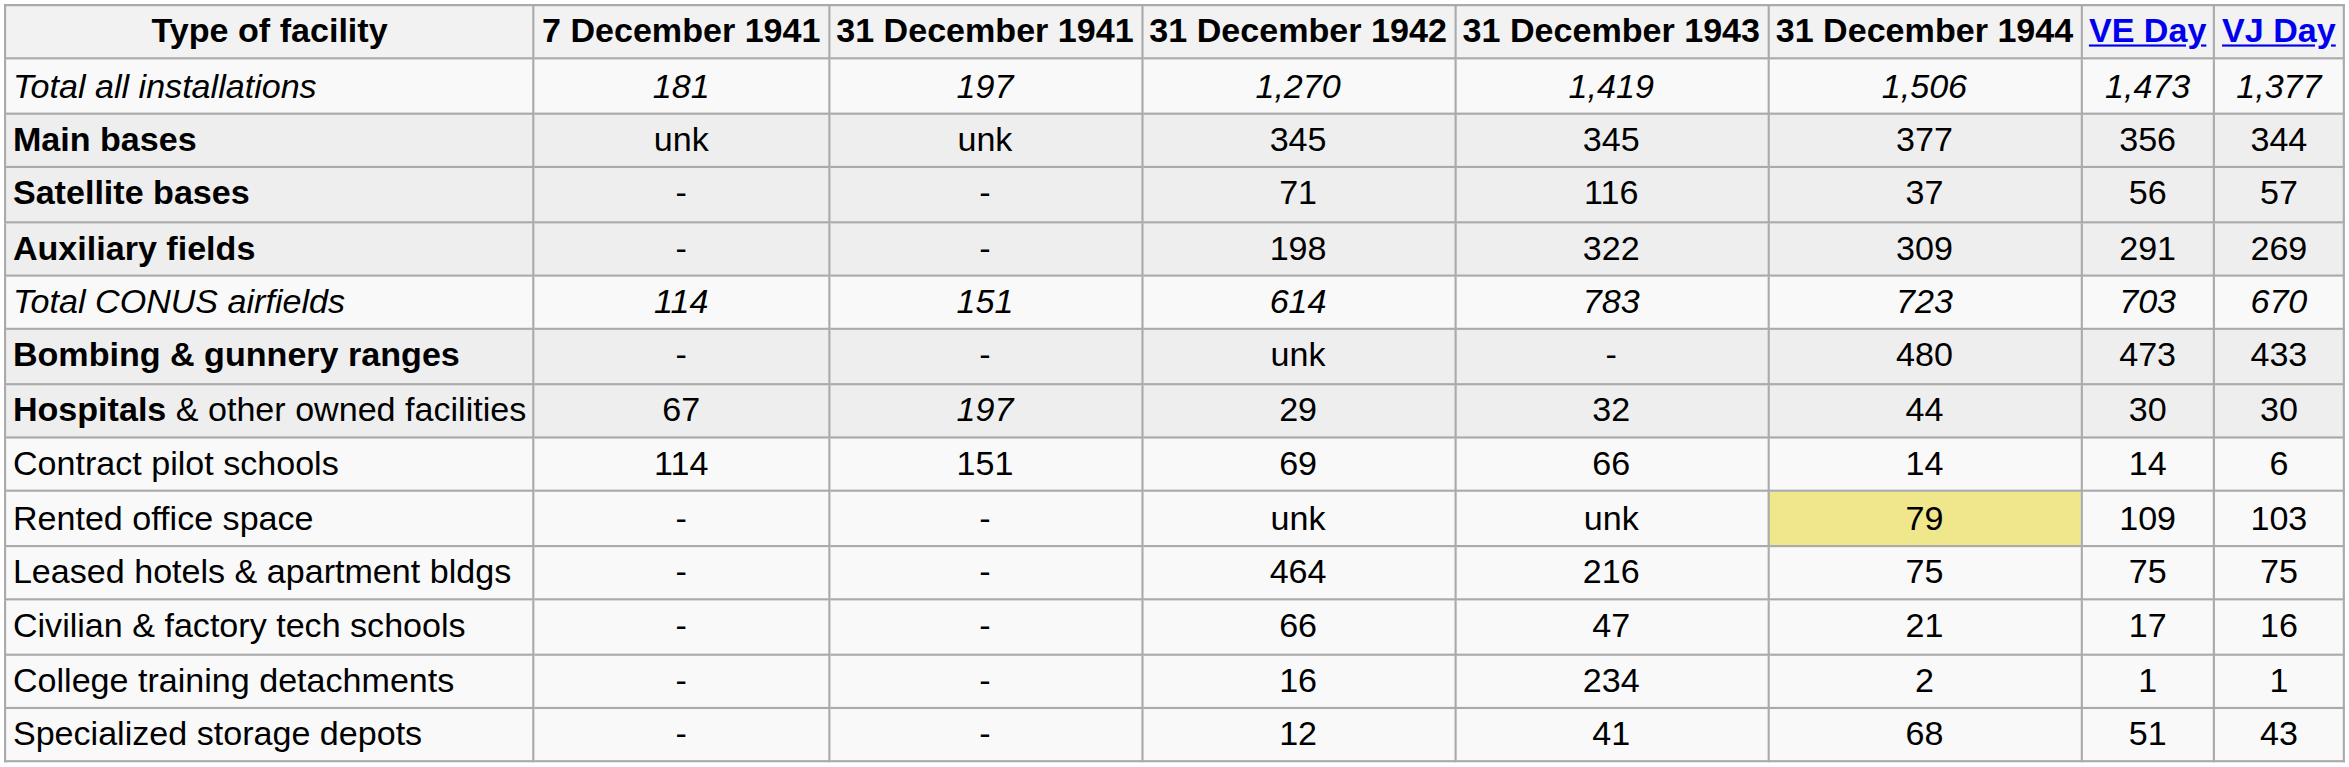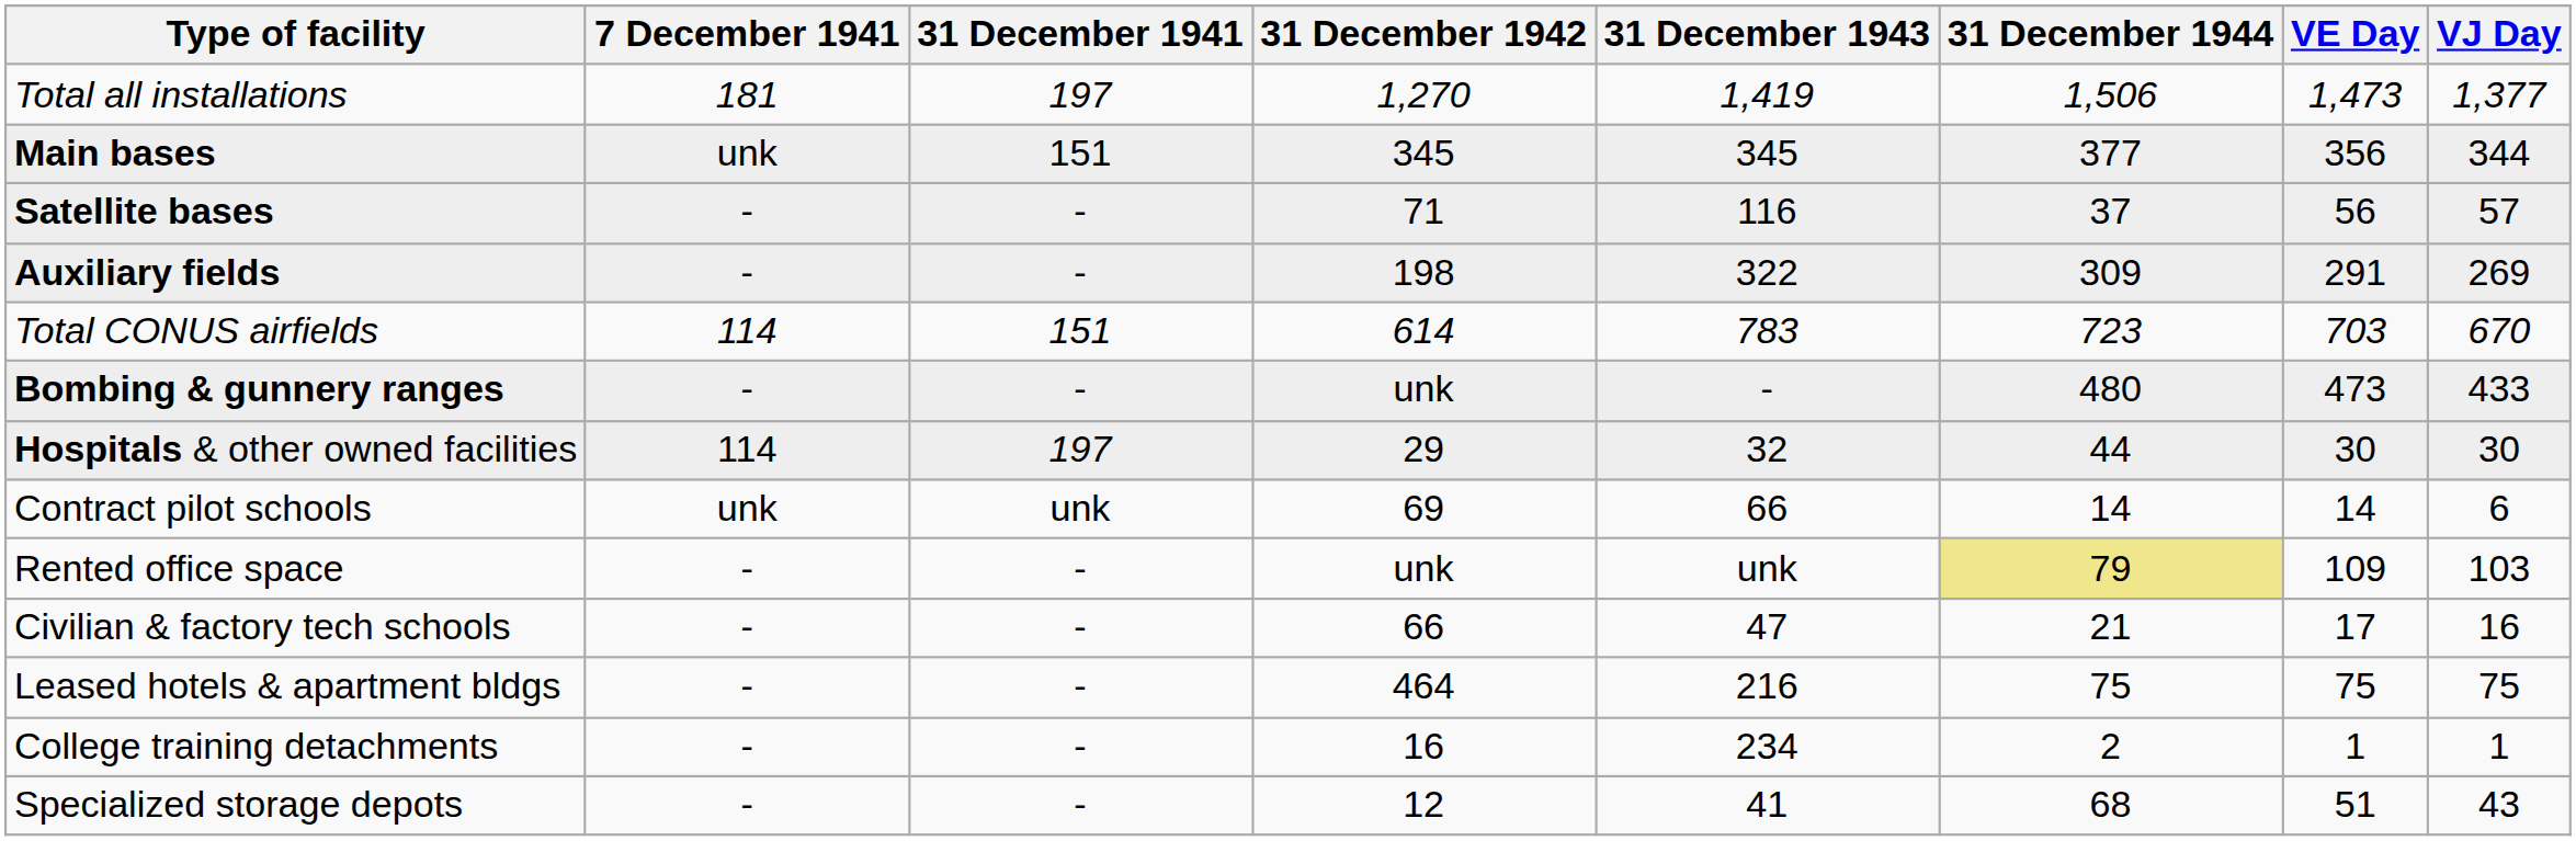Main bases | 31 December 1941: unk -> 151
Hospitals & other owned facilities | 7 December 1941: 67 -> 114
Contract pilot schools | 7 December 1941: 114 -> unk
Contract pilot schools | 31 December 1941: 151 -> unk
rows swapped: Leased hotels & apartment bldgs <-> Civilian & factory tech schools
